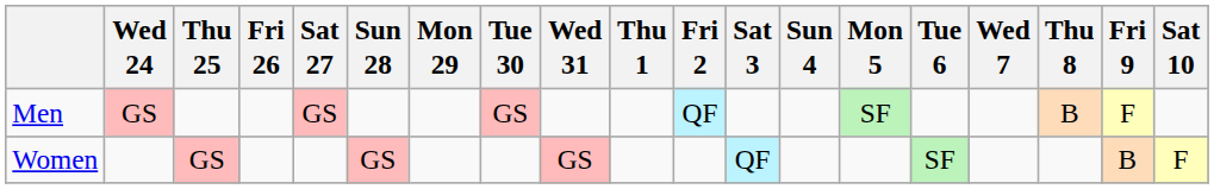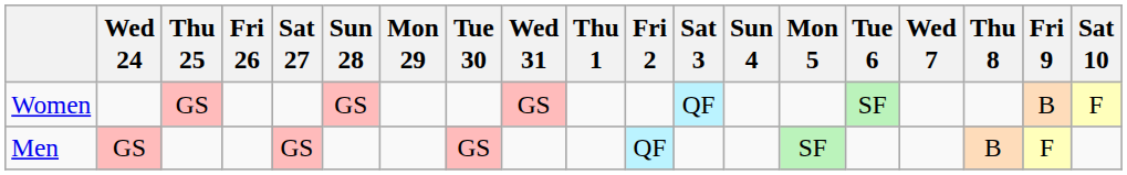rows swapped: Men <-> Women
